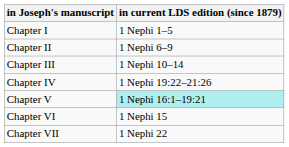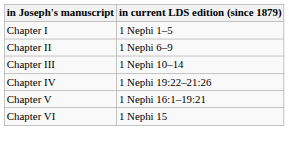Chapter V | in current LDS edition (since 1879): paleturquoise background -> no background
- row: Chapter VII | 1 Nephi 22
